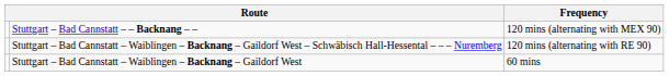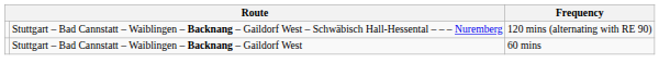- row: Stuttgart – Bad Cannstatt – – Backnang – – | 120 mins (alternating with MEX 90)
